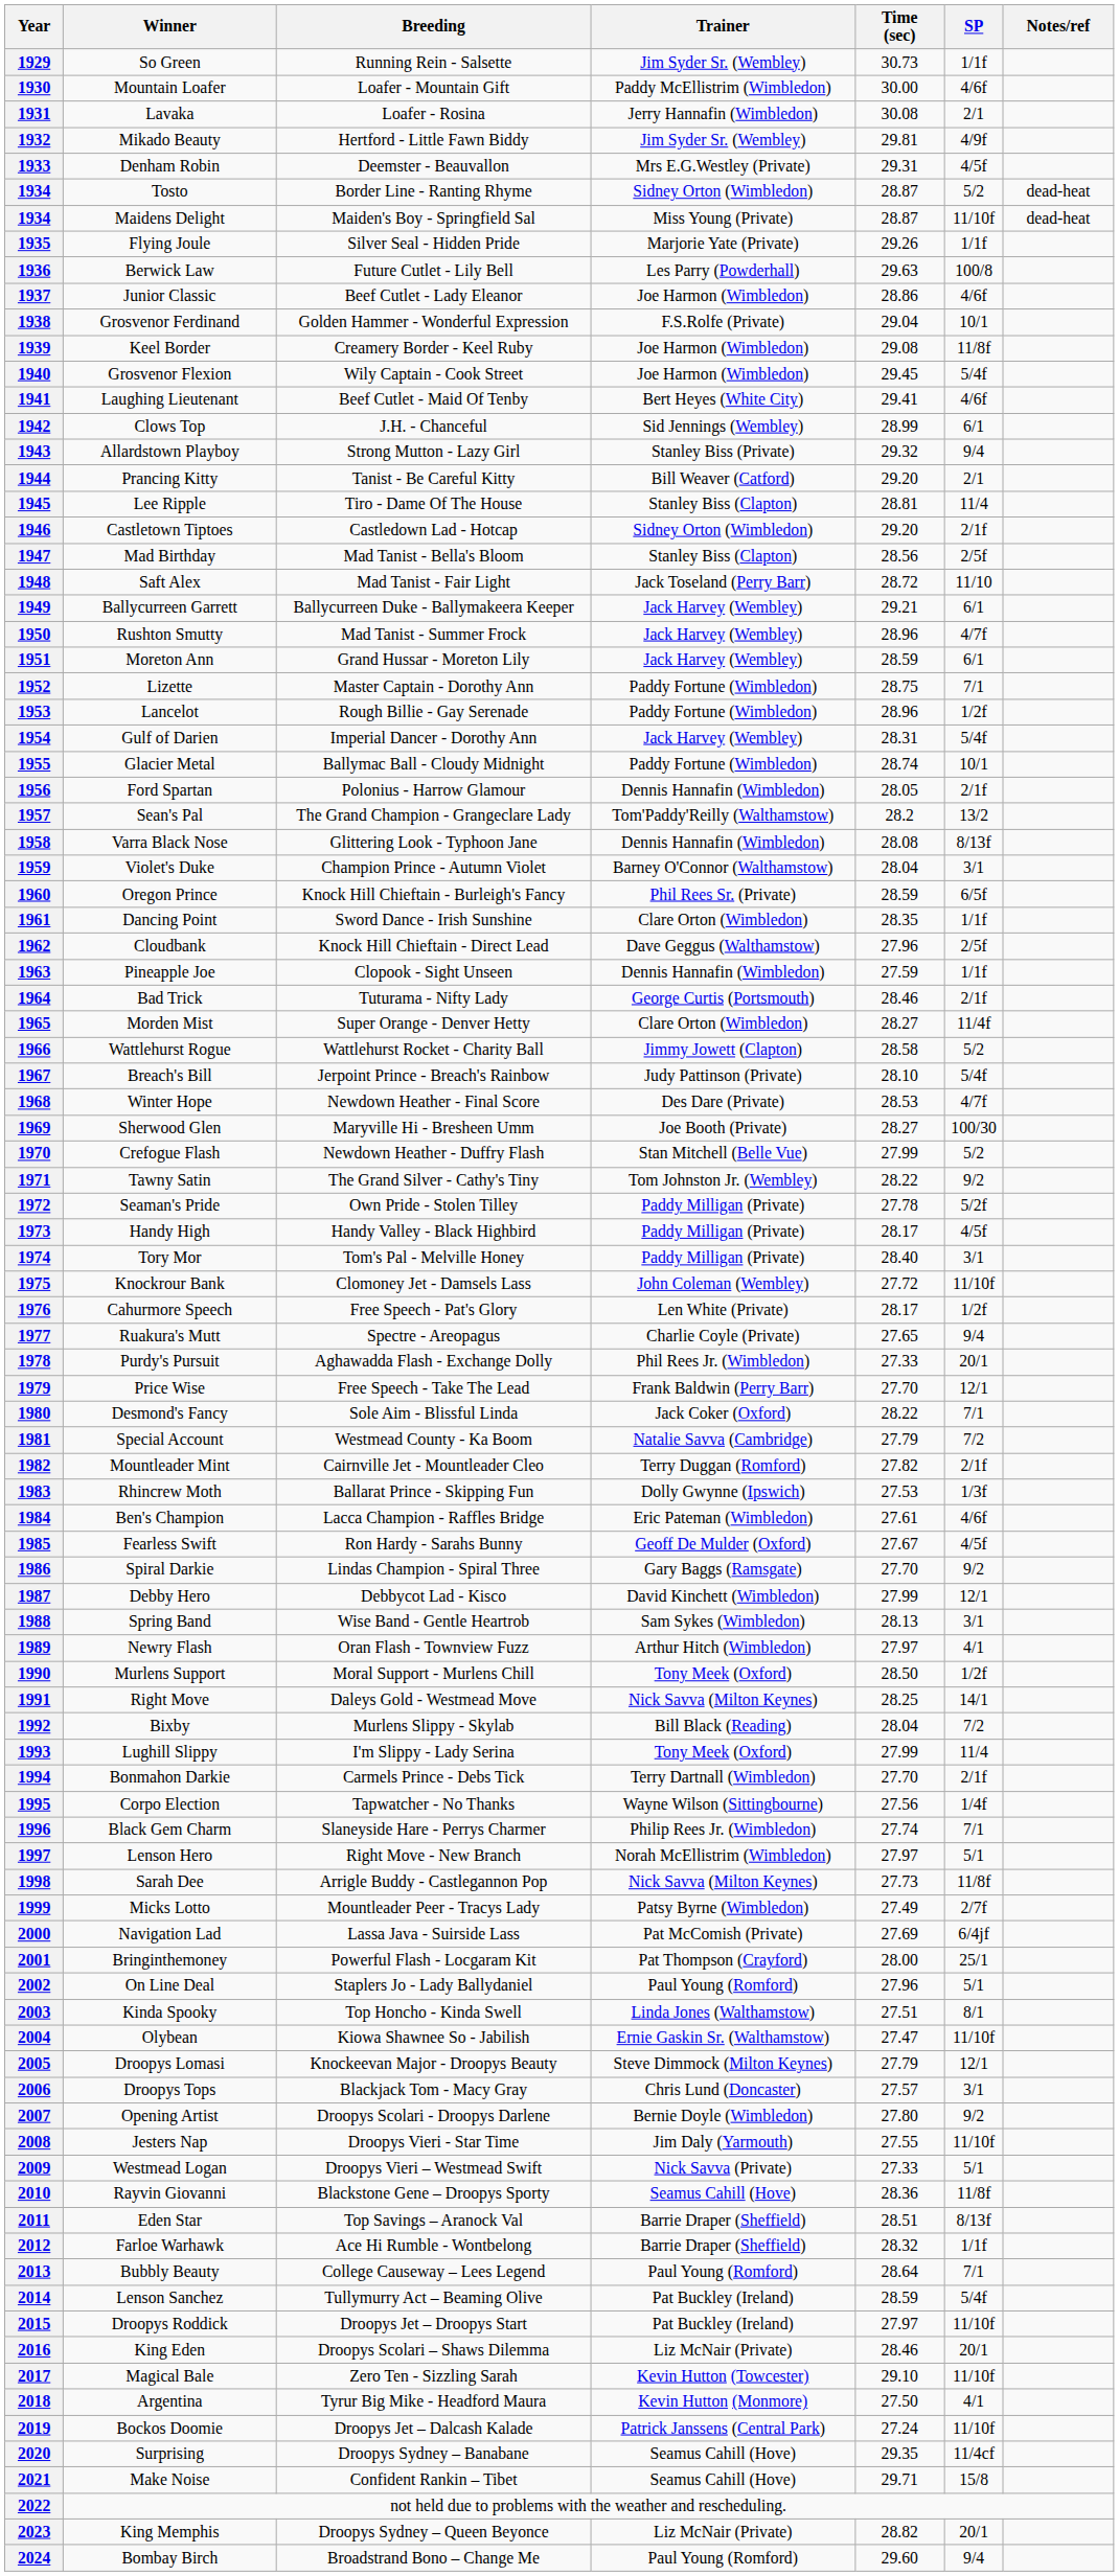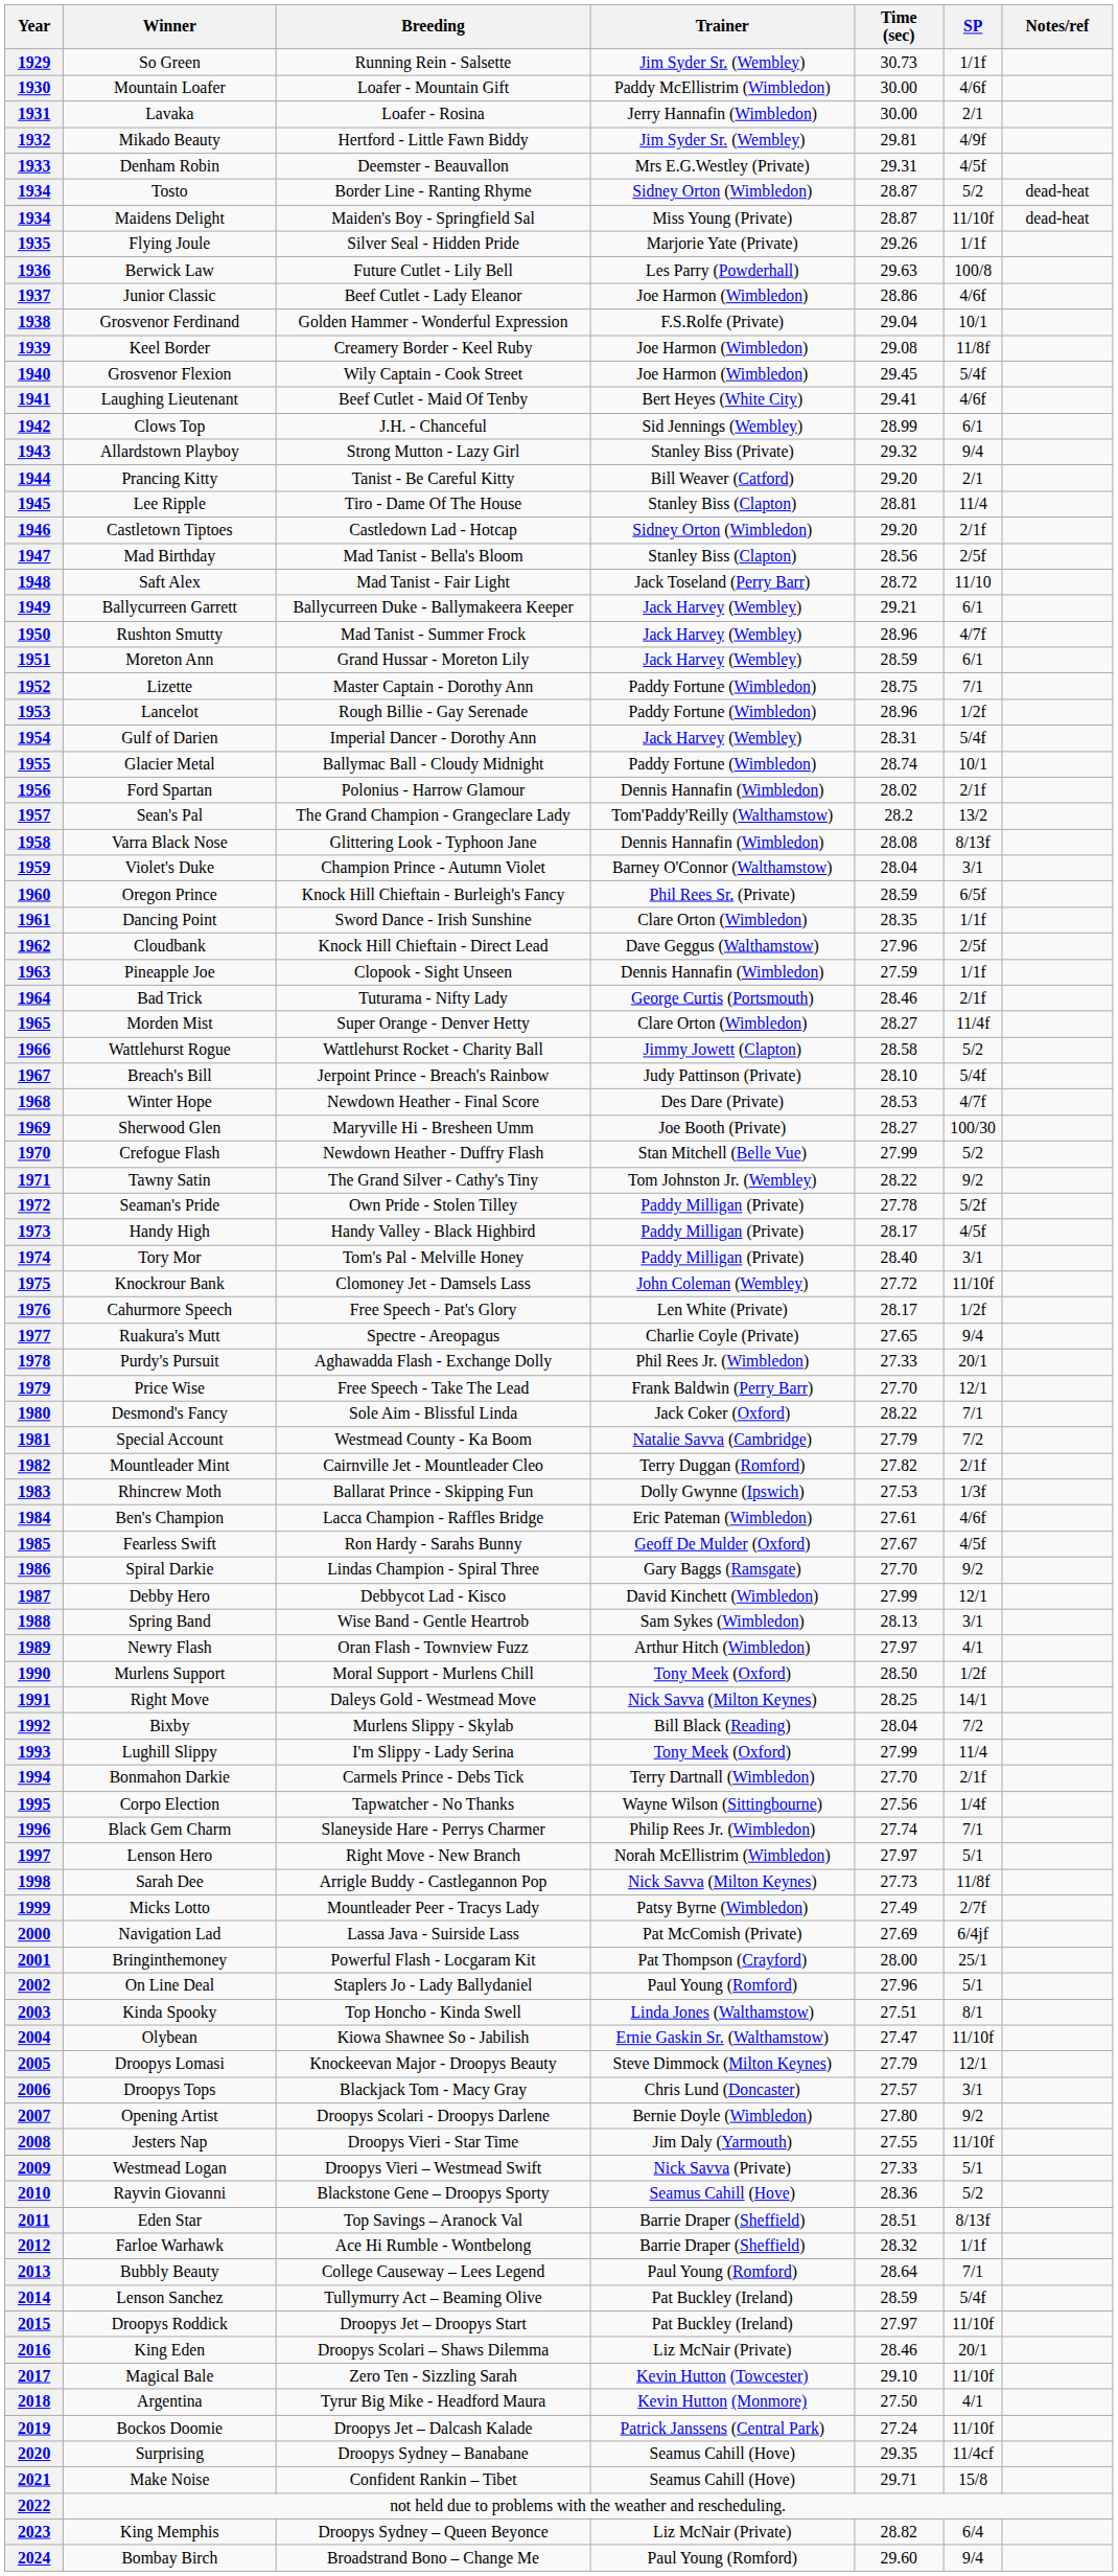1931 | Time (sec): 30.08 -> 30.00
1956 | Time (sec): 28.05 -> 28.02
2010 | SP: 11/8f -> 5/2
2023 | SP: 20/1 -> 6/4
